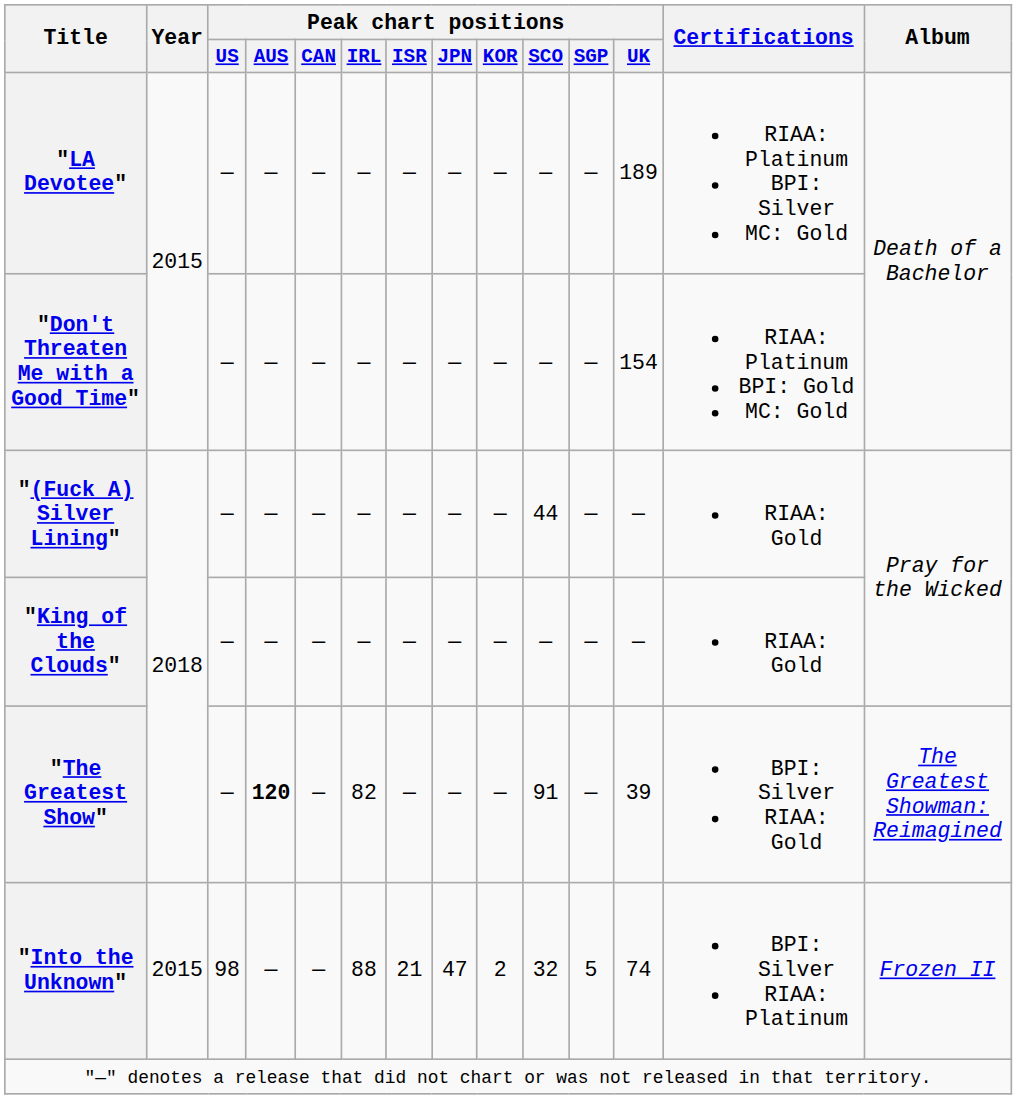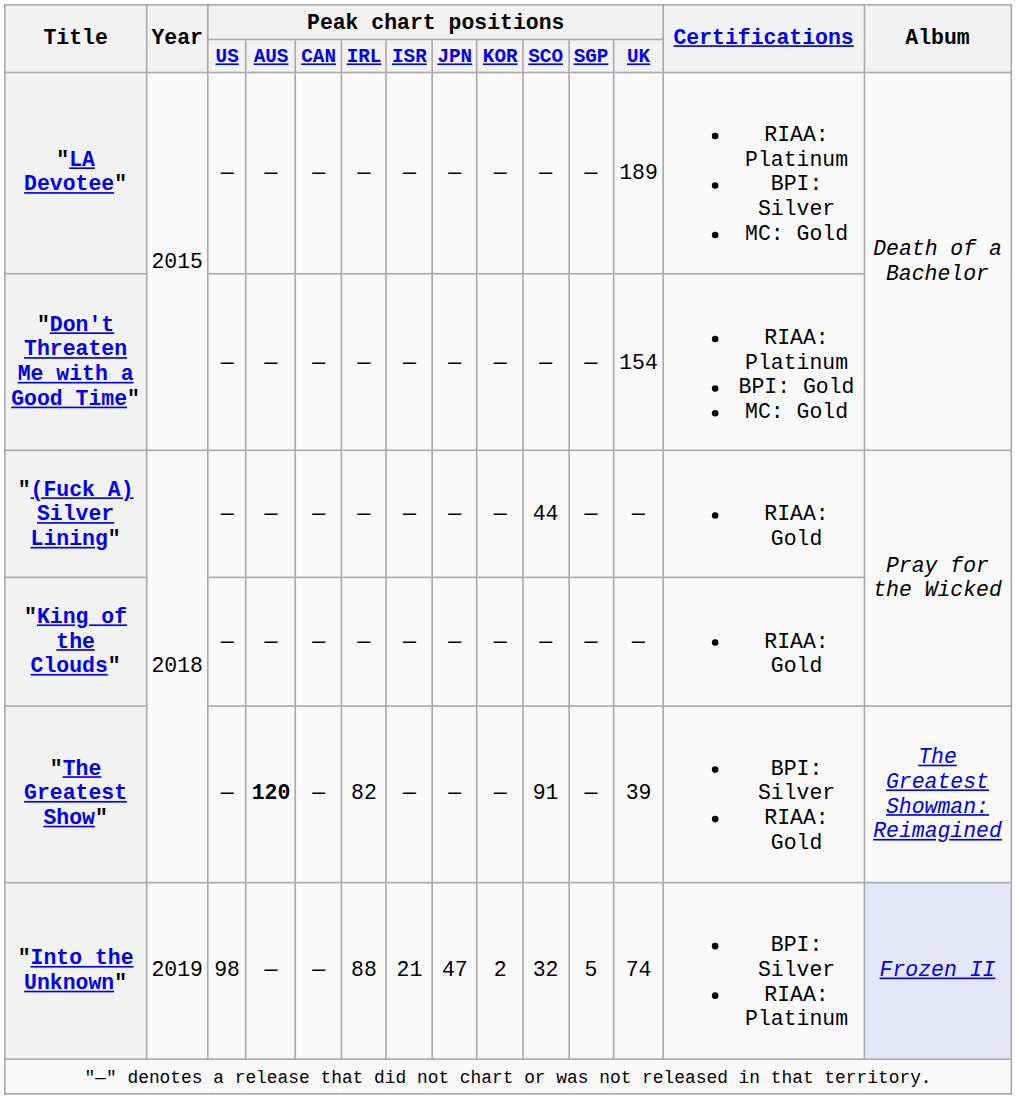"Into the Unknown" | Year: 2015 -> 2019
"Into the Unknown" | Album: no background -> lavender background
